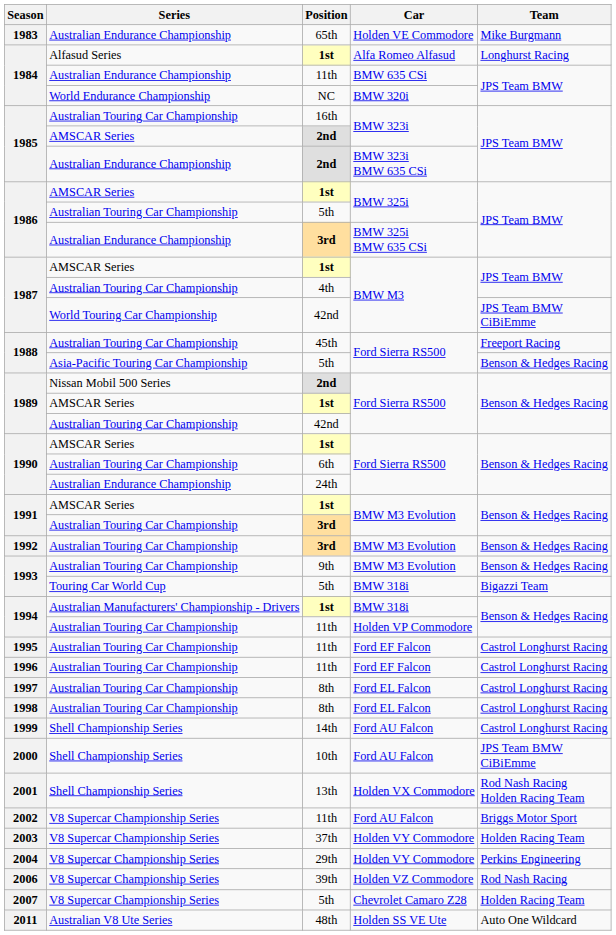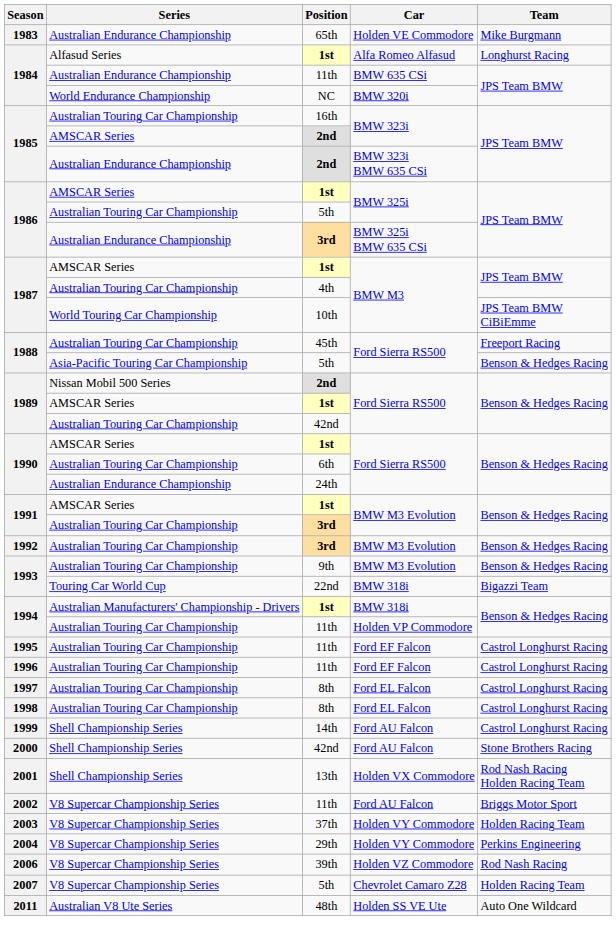1987 / World Touring Car Championship | Position: 42nd -> 10th
1993 / Touring Car World Cup | Position: 5th -> 22nd
2000 | Position: 10th -> 42nd
2000 | Team: JPS Team BMW CiBiEmme -> Stone Brothers Racing
